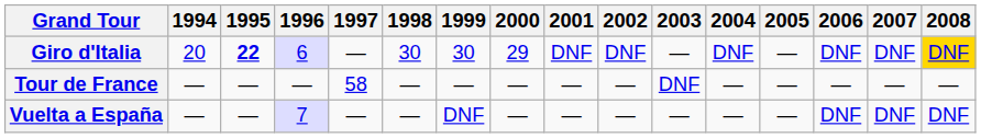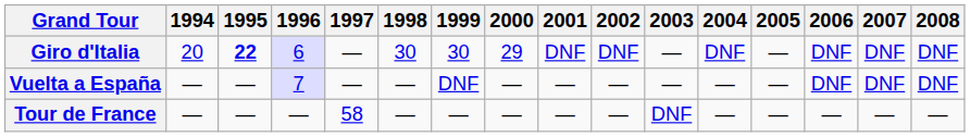Giro d'Italia | 2008: gold background -> no background
rows swapped: Tour de France <-> Vuelta a España
